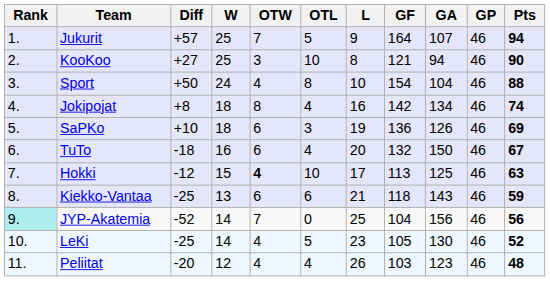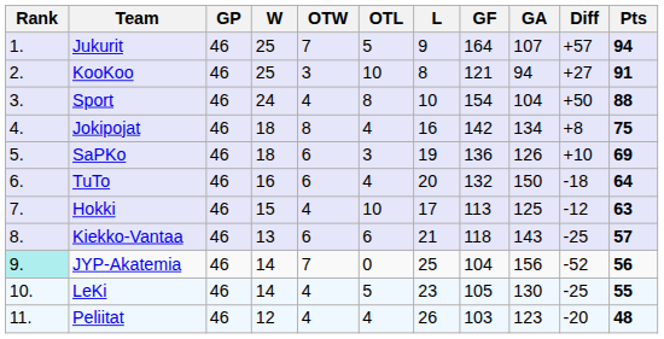columns swapped: GP <-> Diff
KooKoo | Pts: 90 -> 91
Jokipojat | Pts: 74 -> 75
TuTo | Pts: 67 -> 64
Hokki | OTW: bold -> normal
Kiekko-Vantaa | Pts: 59 -> 57
LeKi | Pts: 52 -> 55
